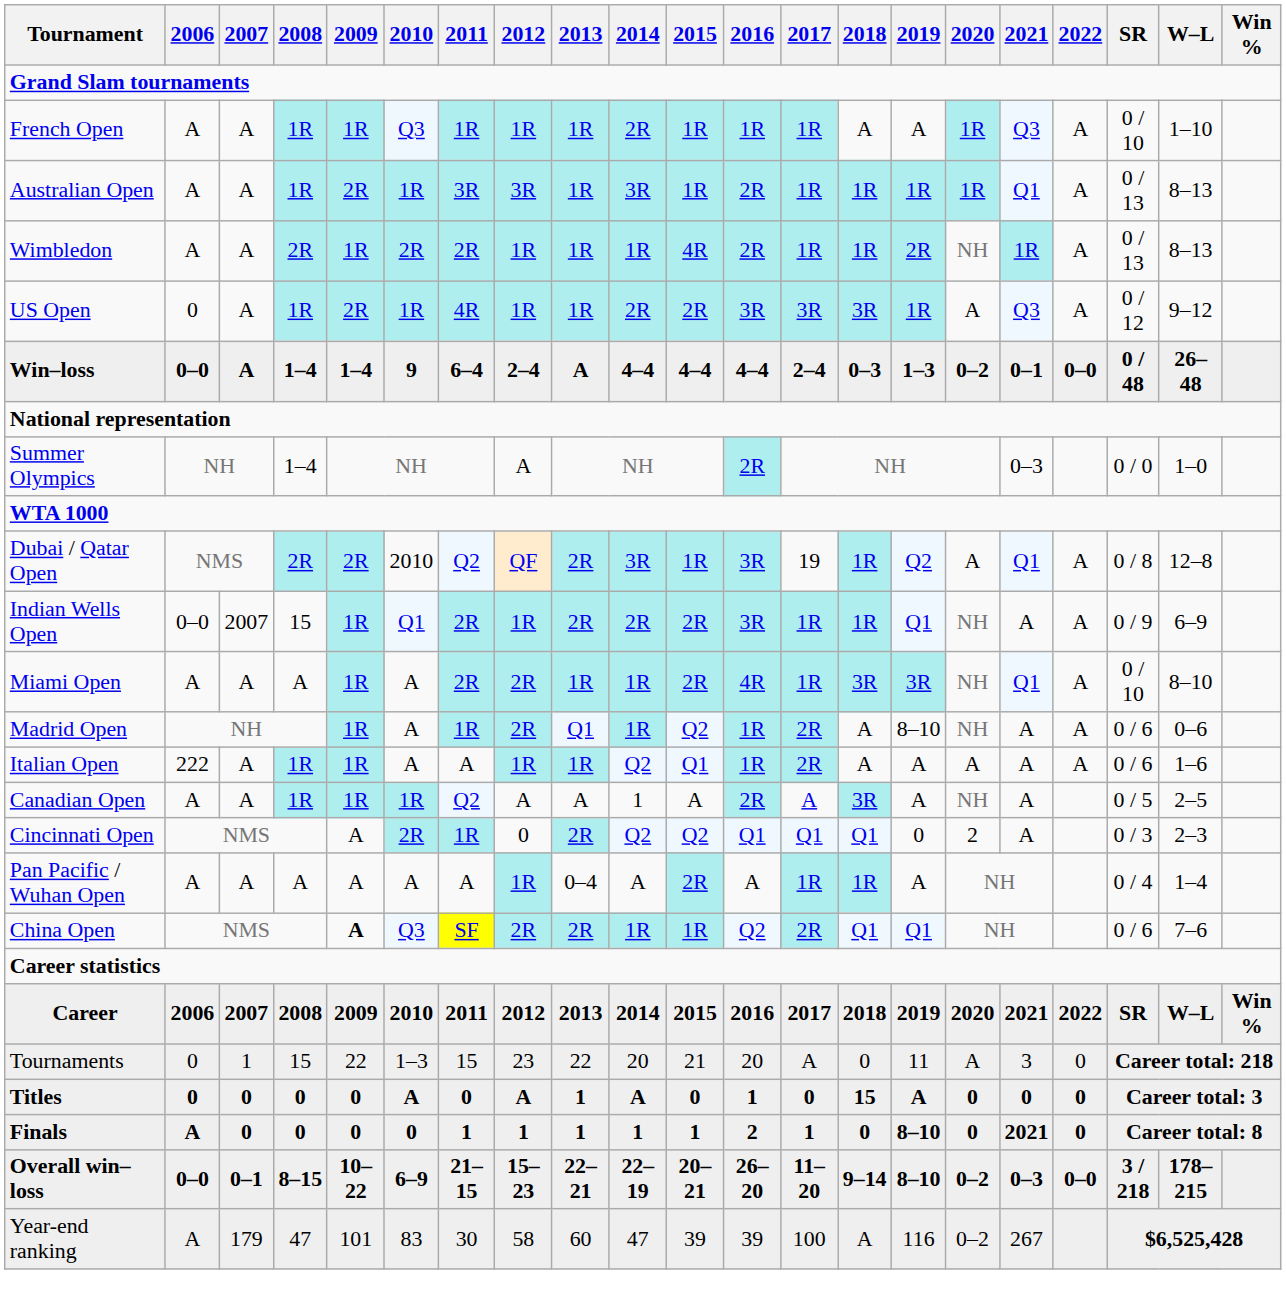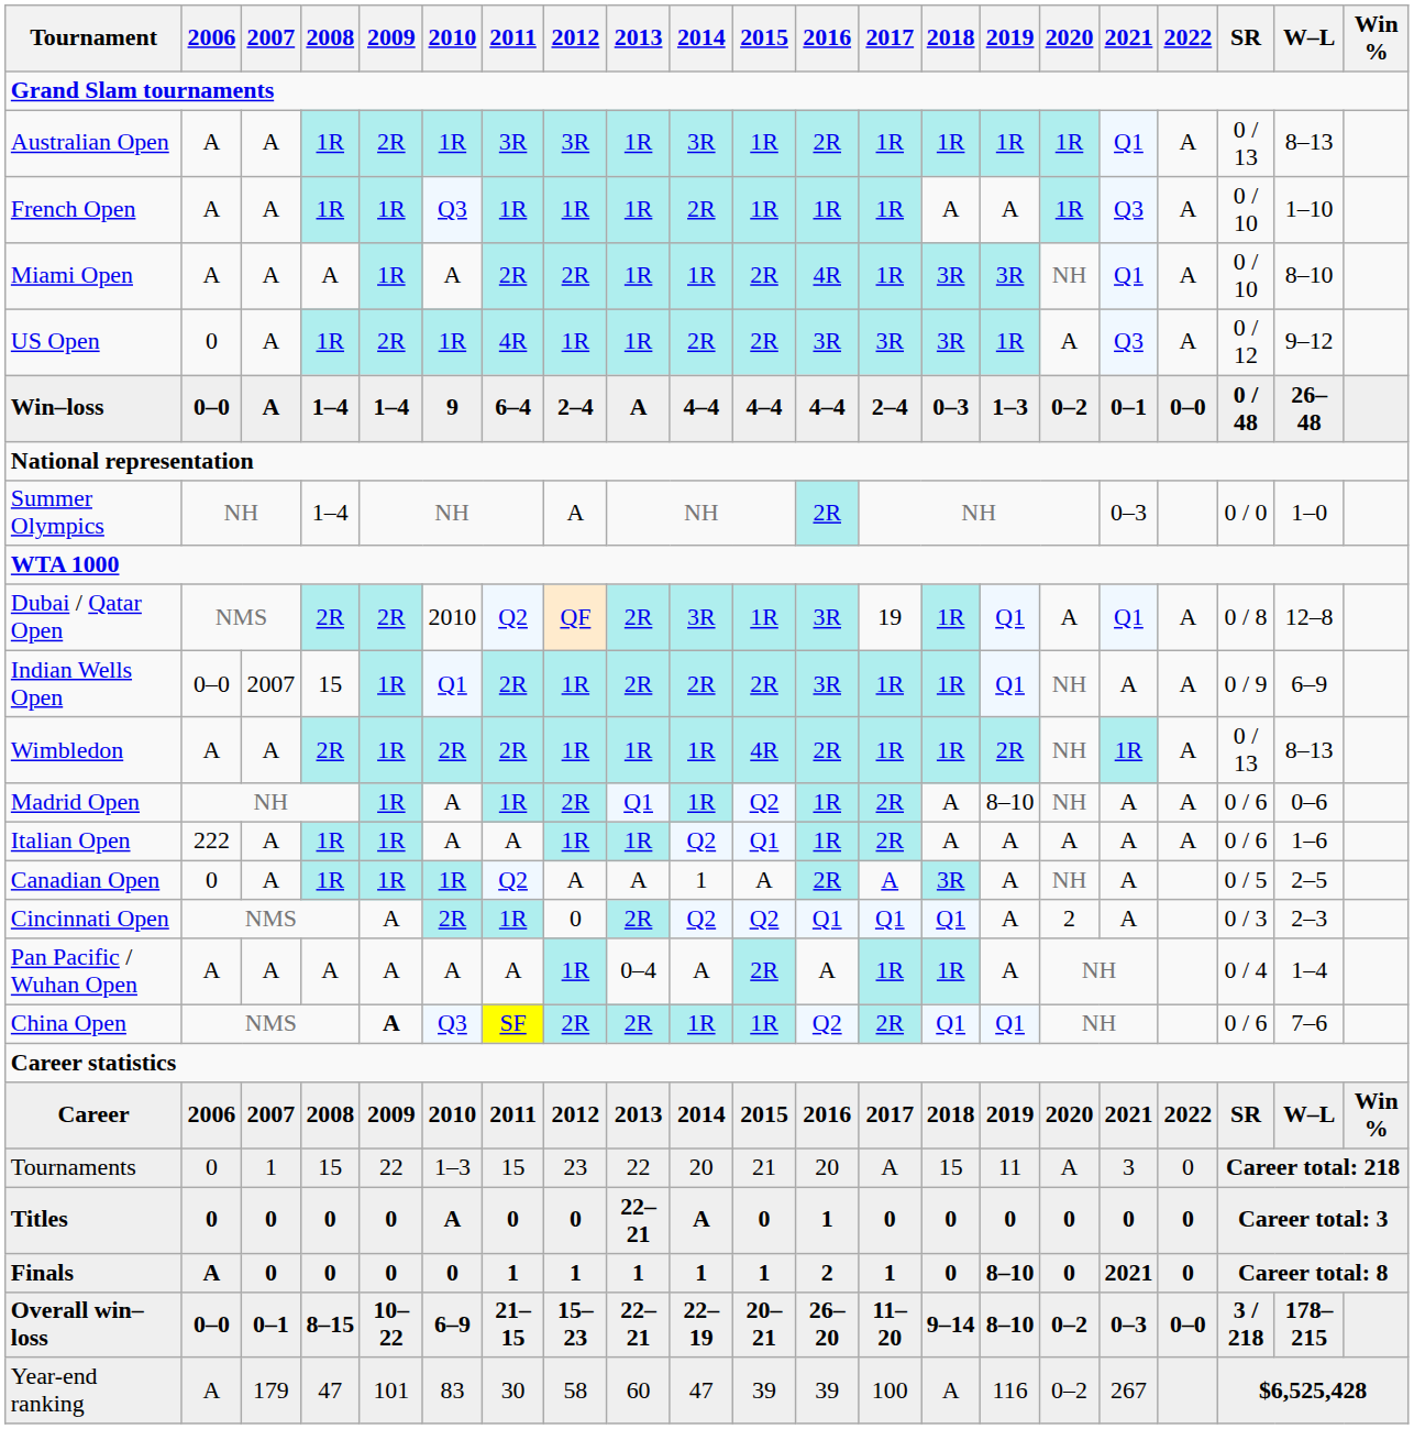rows swapped: Australian Open <-> French Open
rows swapped: Wimbledon <-> Miami Open
Dubai / Qatar Open | 2019: Q2 -> Q1
Canadian Open | 2006: A -> 0
Cincinnati Open | 2019: 0 -> A
Tournaments | 2018: 0 -> 15
Titles | 2012: A -> 0
Titles | 2013: 1 -> 22–21
Titles | 2018: 15 -> 0
Titles | 2019: A -> 0
